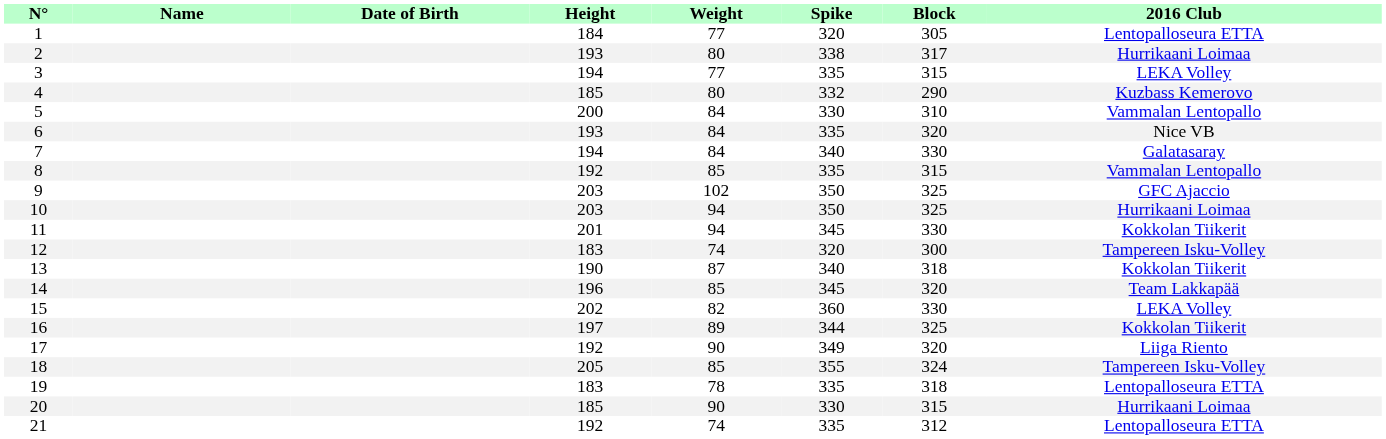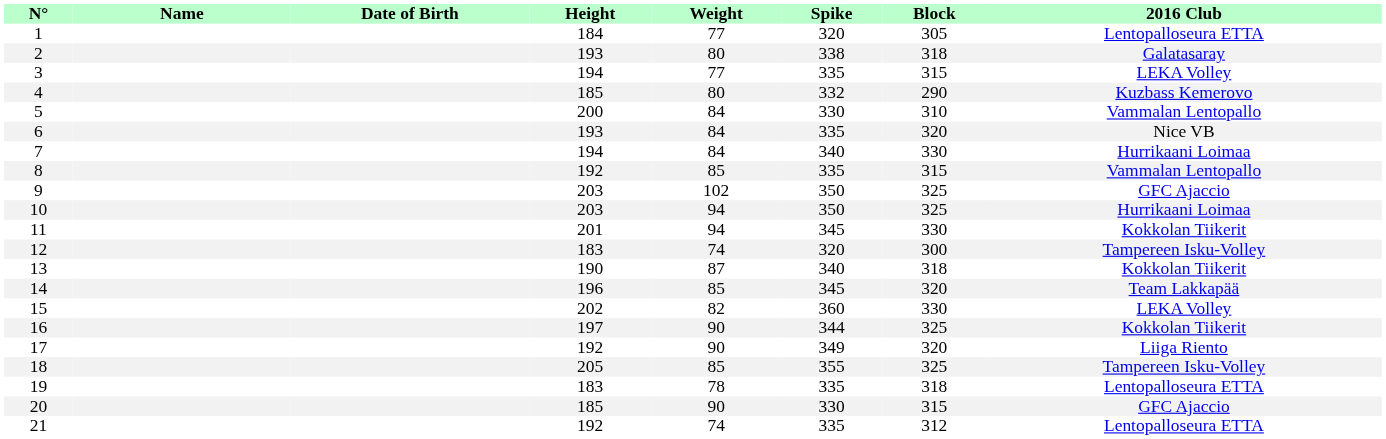2 | Block: 317 -> 318
2 | 2016 Club: Hurrikaani Loimaa -> Galatasaray
7 | 2016 Club: Galatasaray -> Hurrikaani Loimaa
16 | Weight: 89 -> 90
18 | Block: 324 -> 325
20 | 2016 Club: Hurrikaani Loimaa -> GFC Ajaccio
